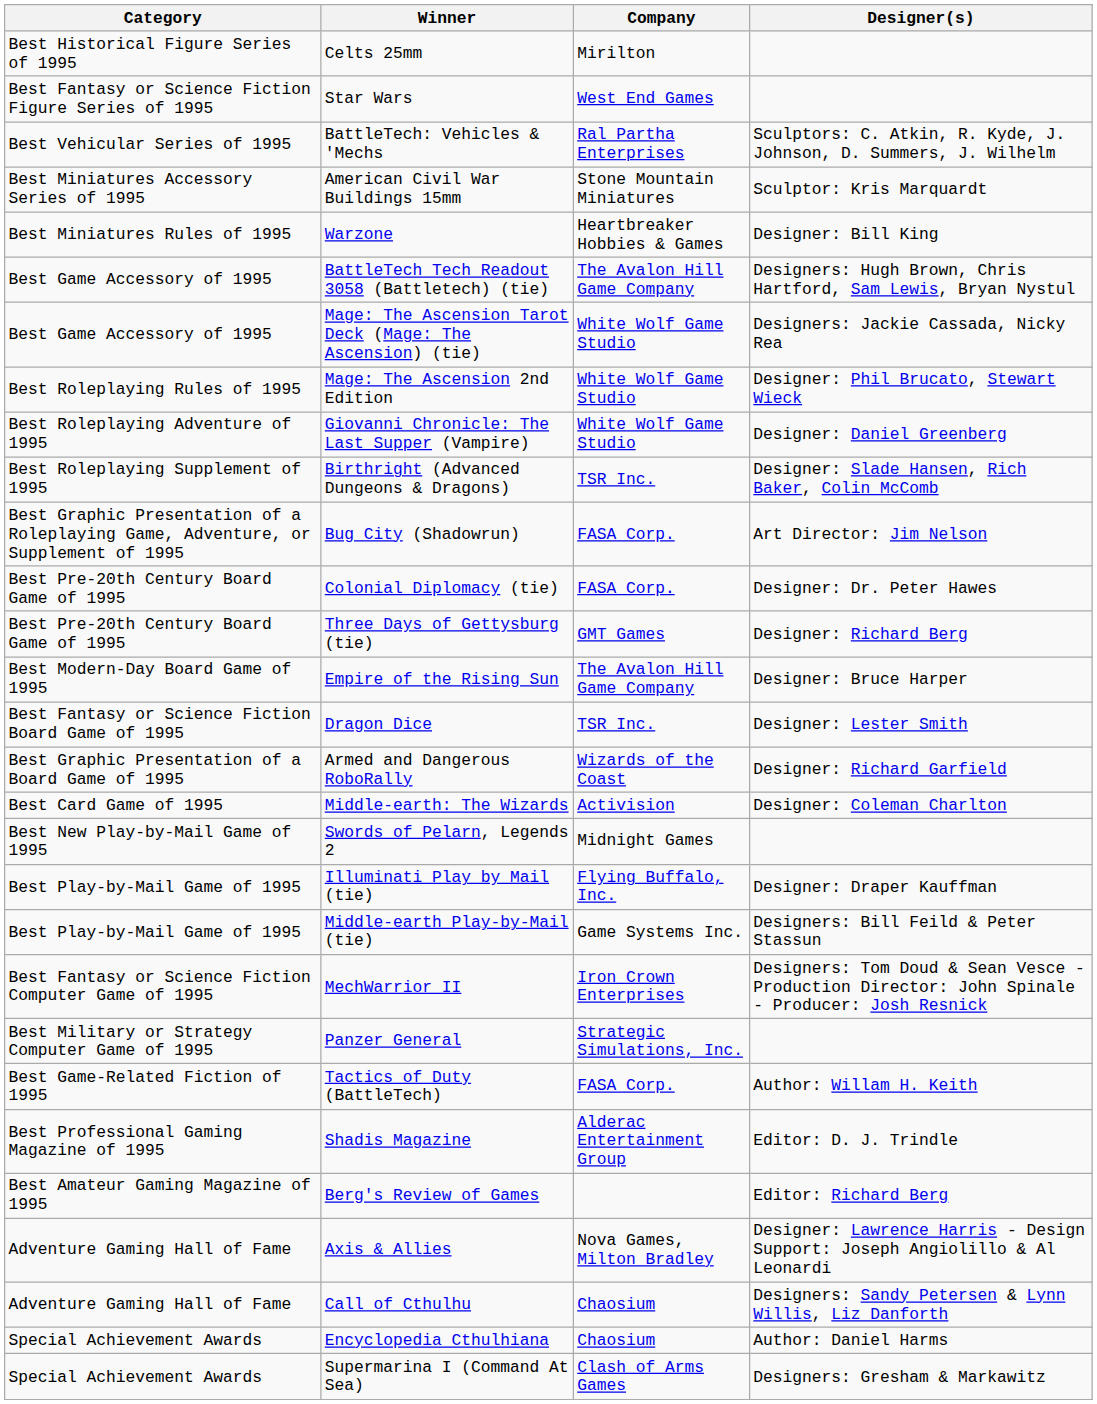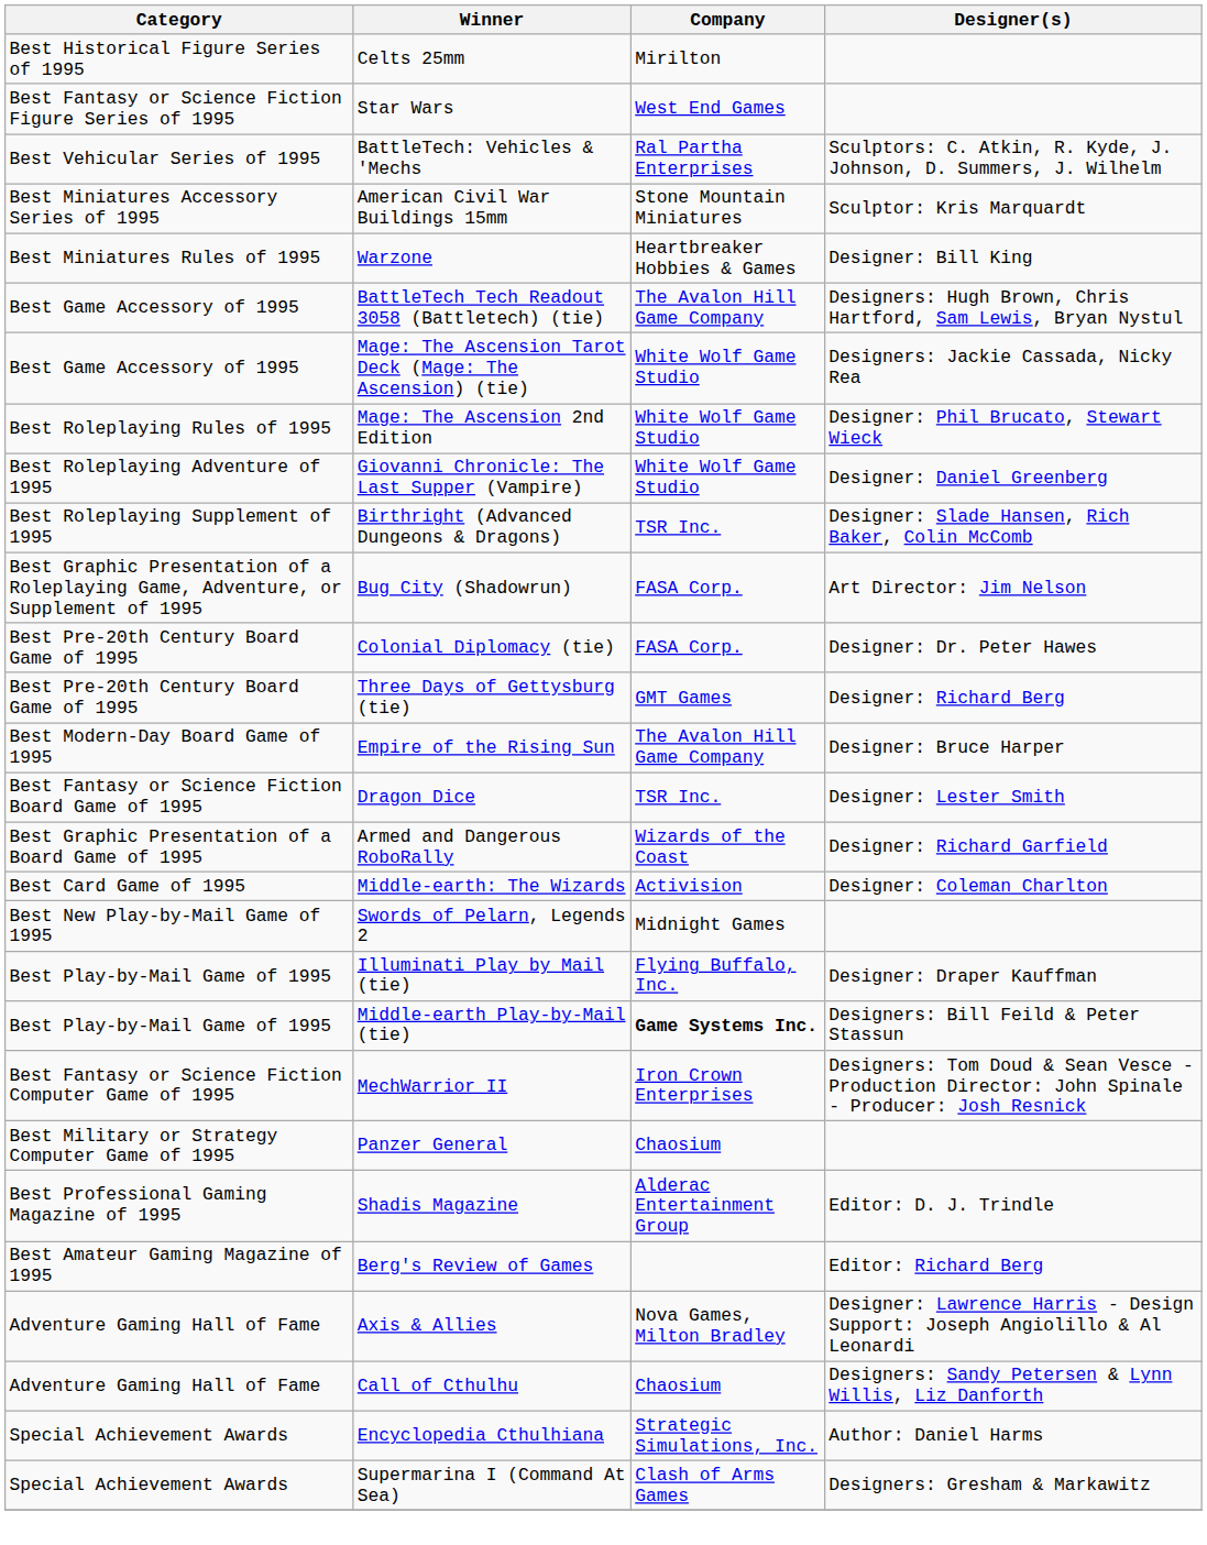Middle-earth Play-by-Mail (tie) | Company: normal -> bold
Panzer General | Company: Strategic Simulations, Inc. -> Chaosium
- row: Best Game-Related Fiction of 1995 | Tactics of Duty (BattleTech) | FASA Corp. | Author: Willam H. Keith
Encyclopedia Cthulhiana | Company: Chaosium -> Strategic Simulations, Inc.
